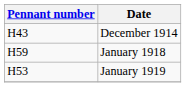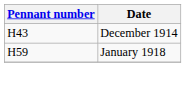- row: H53 | January 1919
